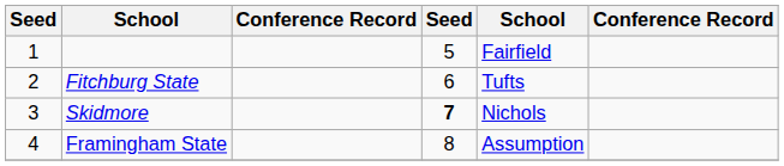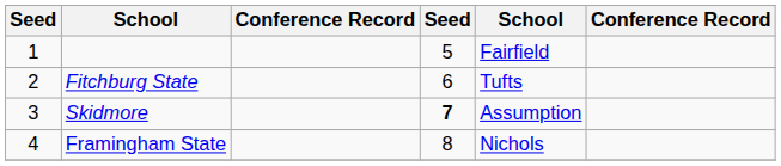Skidmore | column 5: Nichols -> Assumption
Framingham State | column 5: Assumption -> Nichols
